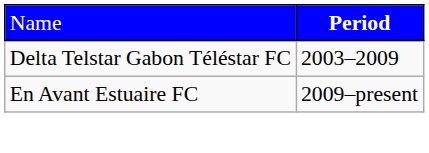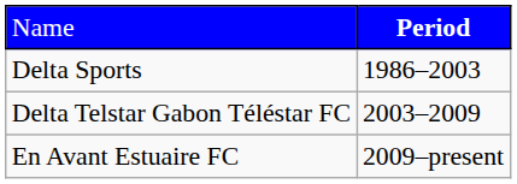+ row: Delta Sports | 1986–2003
